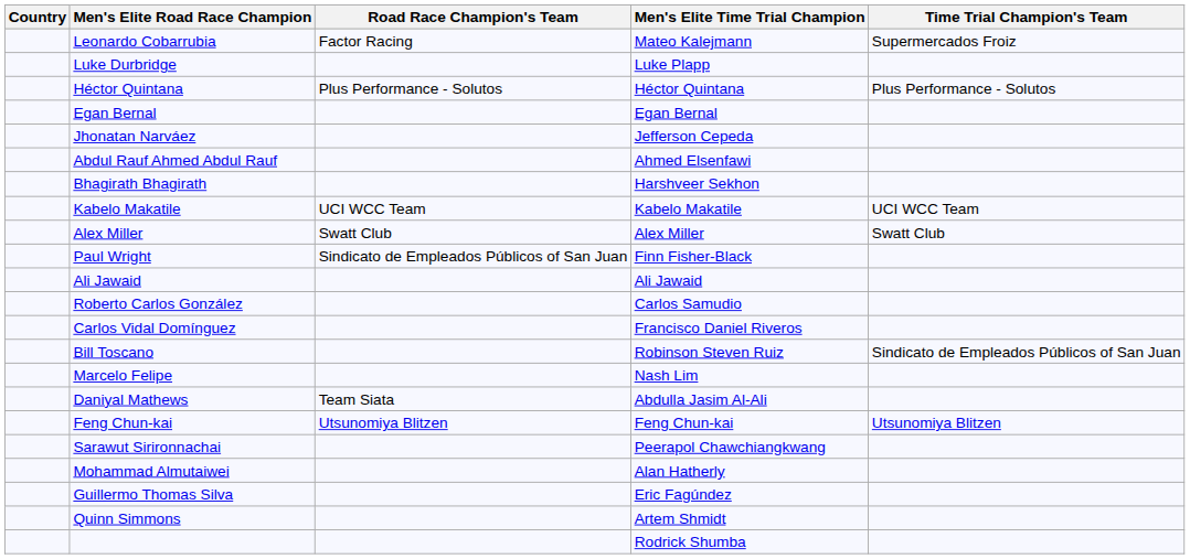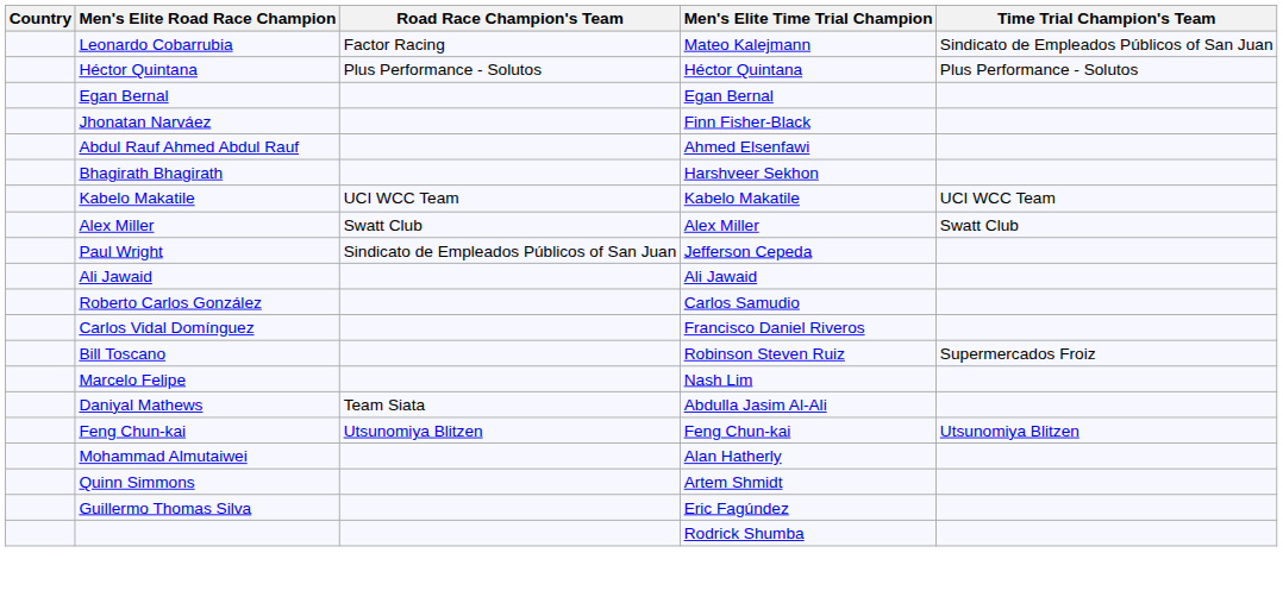Leonardo Cobarrubia | Time Trial Champion's Team: Supermercados Froiz -> Sindicato de Empleados Públicos of San Juan
- row: Luke Durbridge | Luke Plapp
Jhonatan Narváez | Men's Elite Time Trial Champion: Jefferson Cepeda -> Finn Fisher-Black
Paul Wright | Men's Elite Time Trial Champion: Finn Fisher-Black -> Jefferson Cepeda
Bill Toscano | Time Trial Champion's Team: Sindicato de Empleados Públicos of San Juan -> Supermercados Froiz
- row: Sarawut Sirironnachai | Peerapol Chawchiangkwang
rows swapped: Quinn Simmons <-> Guillermo Thomas Silva
